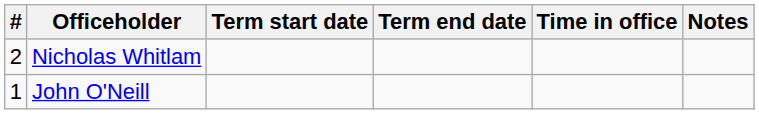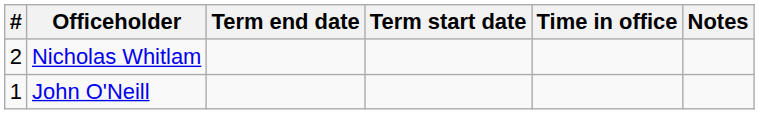columns swapped: Term start date <-> Term end date
